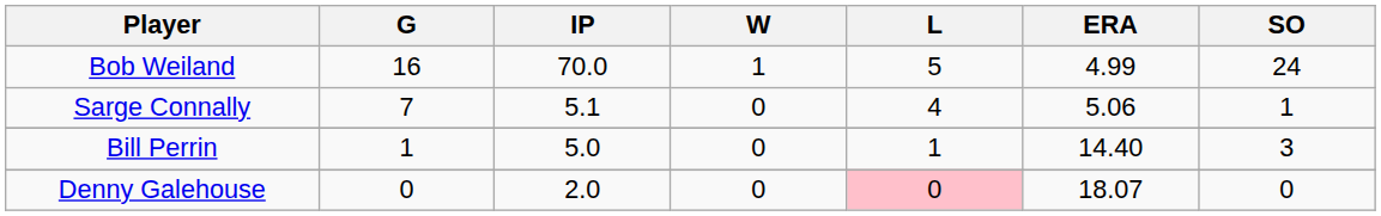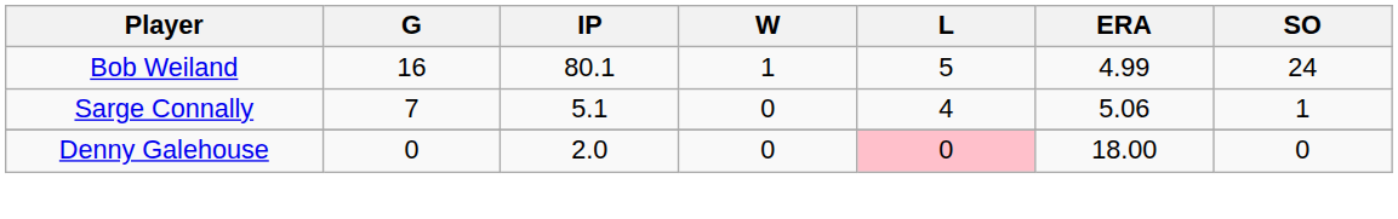Bob Weiland | IP: 70.0 -> 80.1
- row: Bill Perrin | 1 | 5.0 | 0 | 1 | 14.40 | 3
Denny Galehouse | ERA: 18.07 -> 18.00
